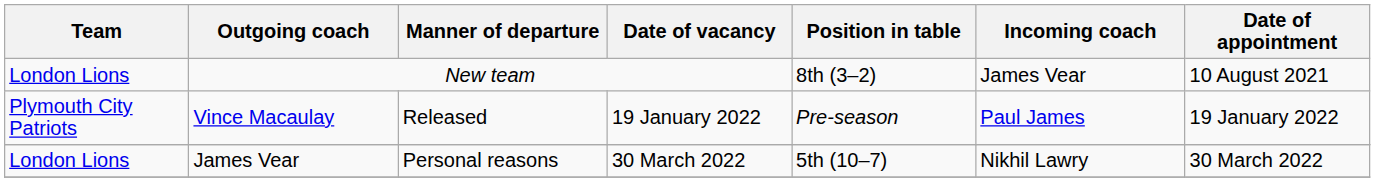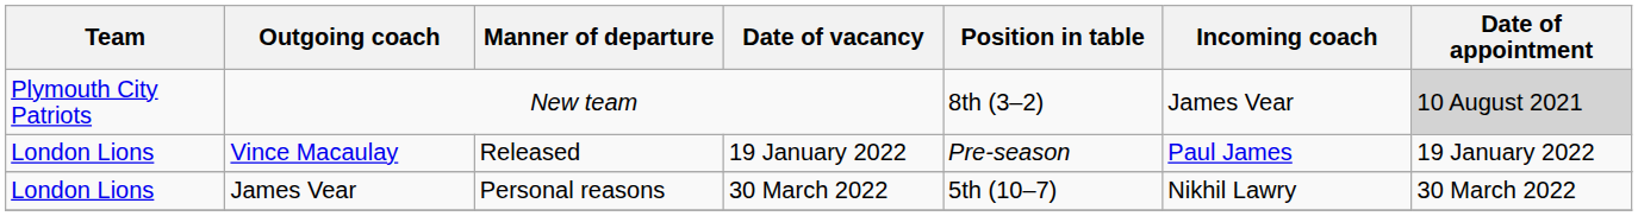New team | Team: London Lions -> Plymouth City Patriots
New team | Date of appointment: no background -> lightgrey background
Vince Macaulay | Team: Plymouth City Patriots -> London Lions
